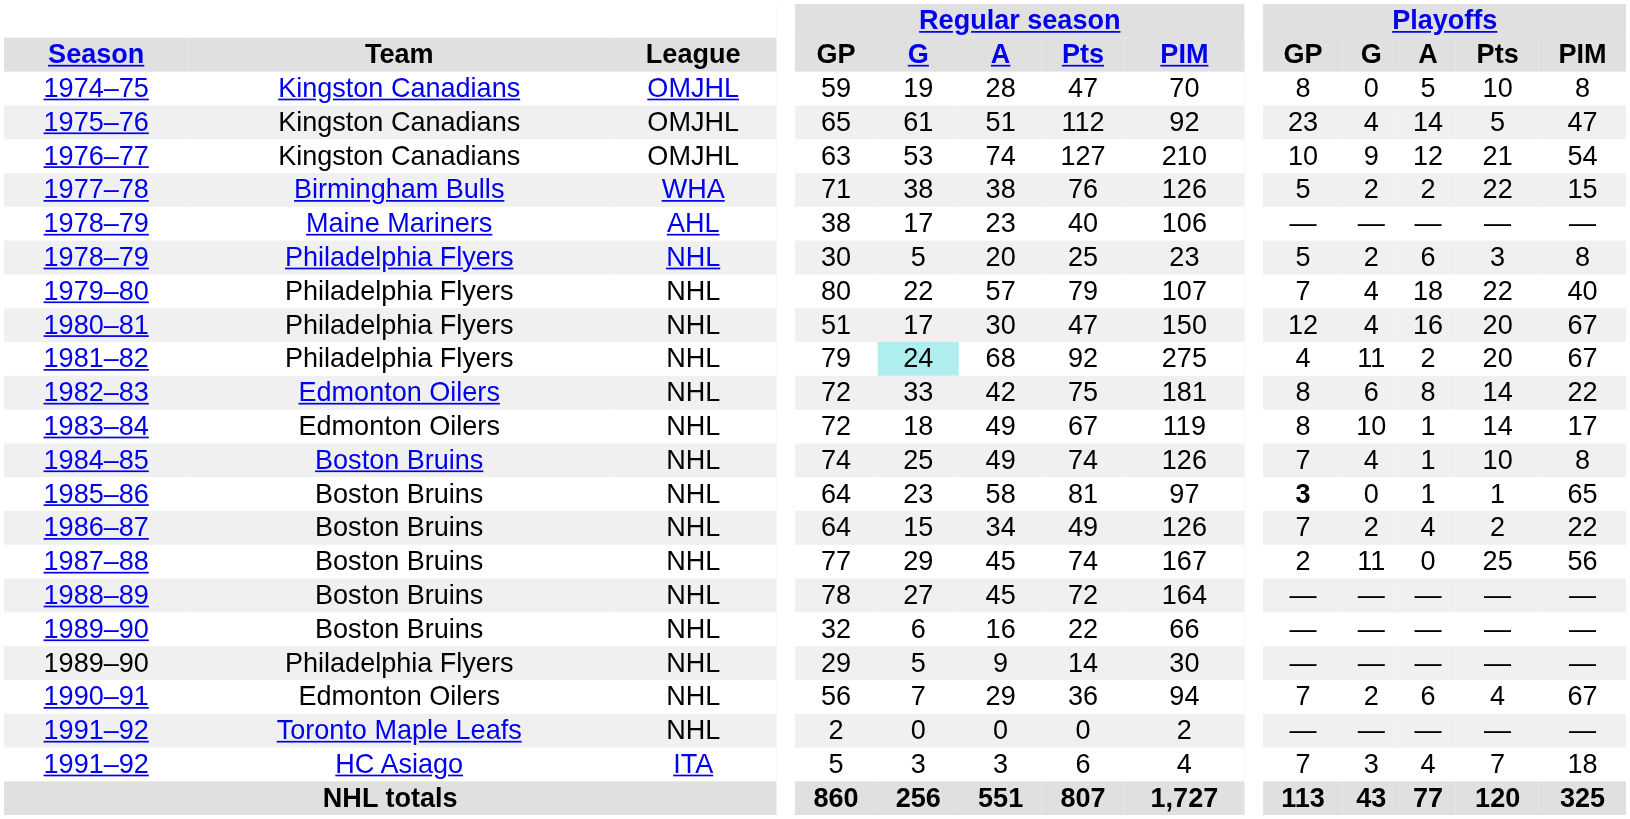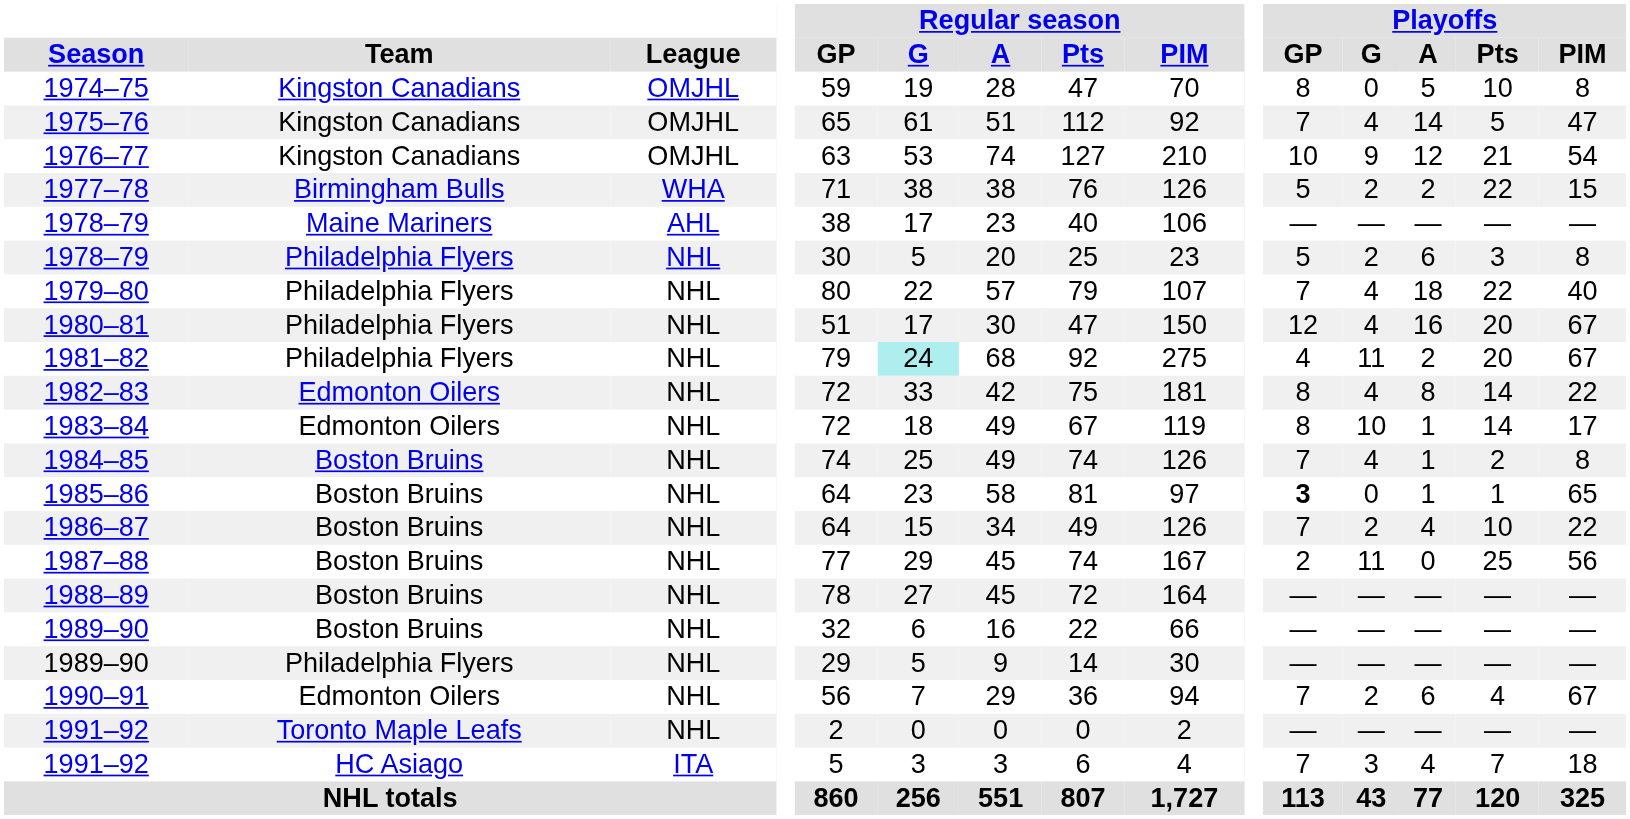1975–76 | Playoffs / GP: 23 -> 7
1982–83 | Playoffs / G: 6 -> 4
1984–85 | Playoffs / Pts: 10 -> 2
1986–87 | Playoffs / Pts: 2 -> 10
